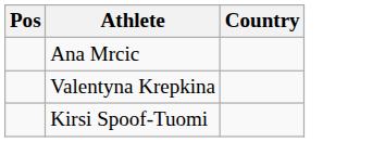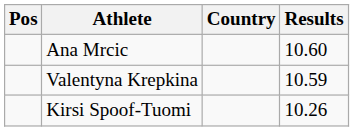+ column: Results | 10.60 | 10.59 | 10.26
